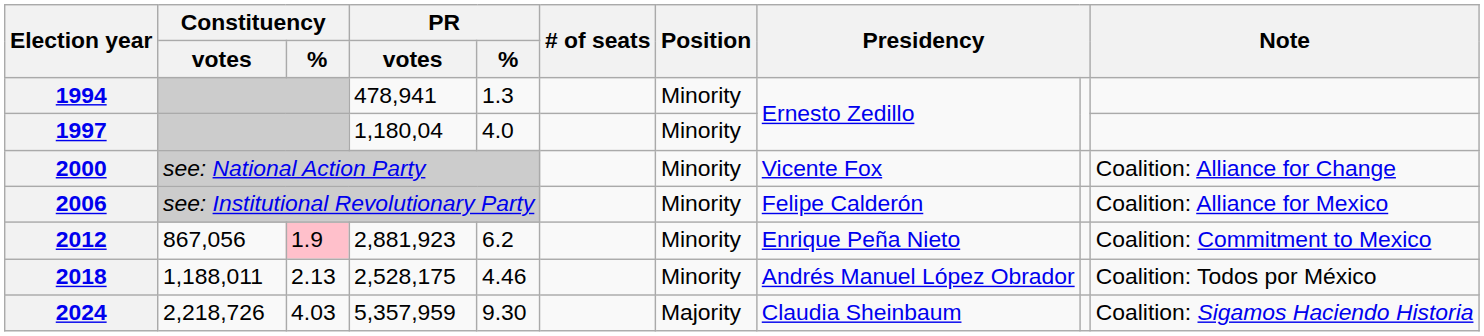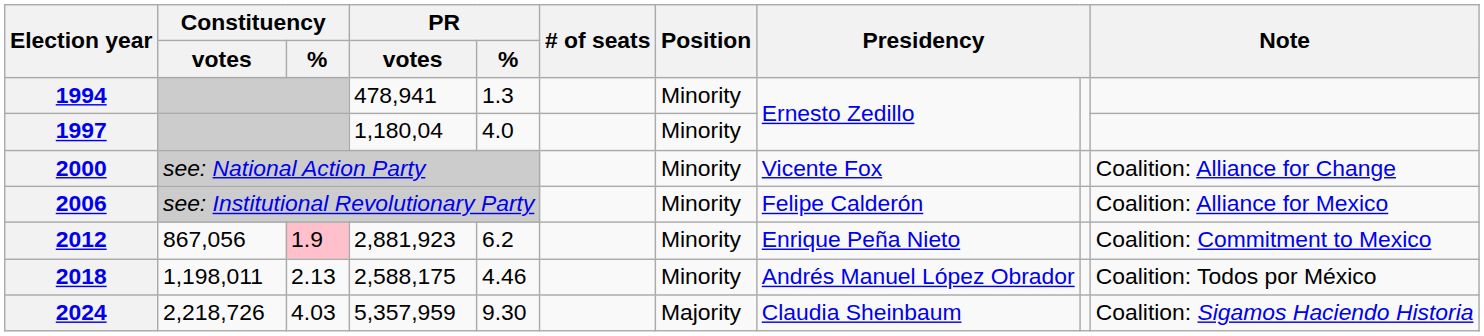2018 | Constituency / votes: 1,188,011 -> 1,198,011
2018 | PR / votes: 2,528,175 -> 2,588,175
